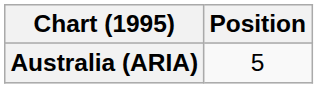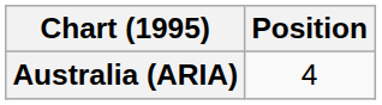Australia (ARIA) | Position: 5 -> 4
